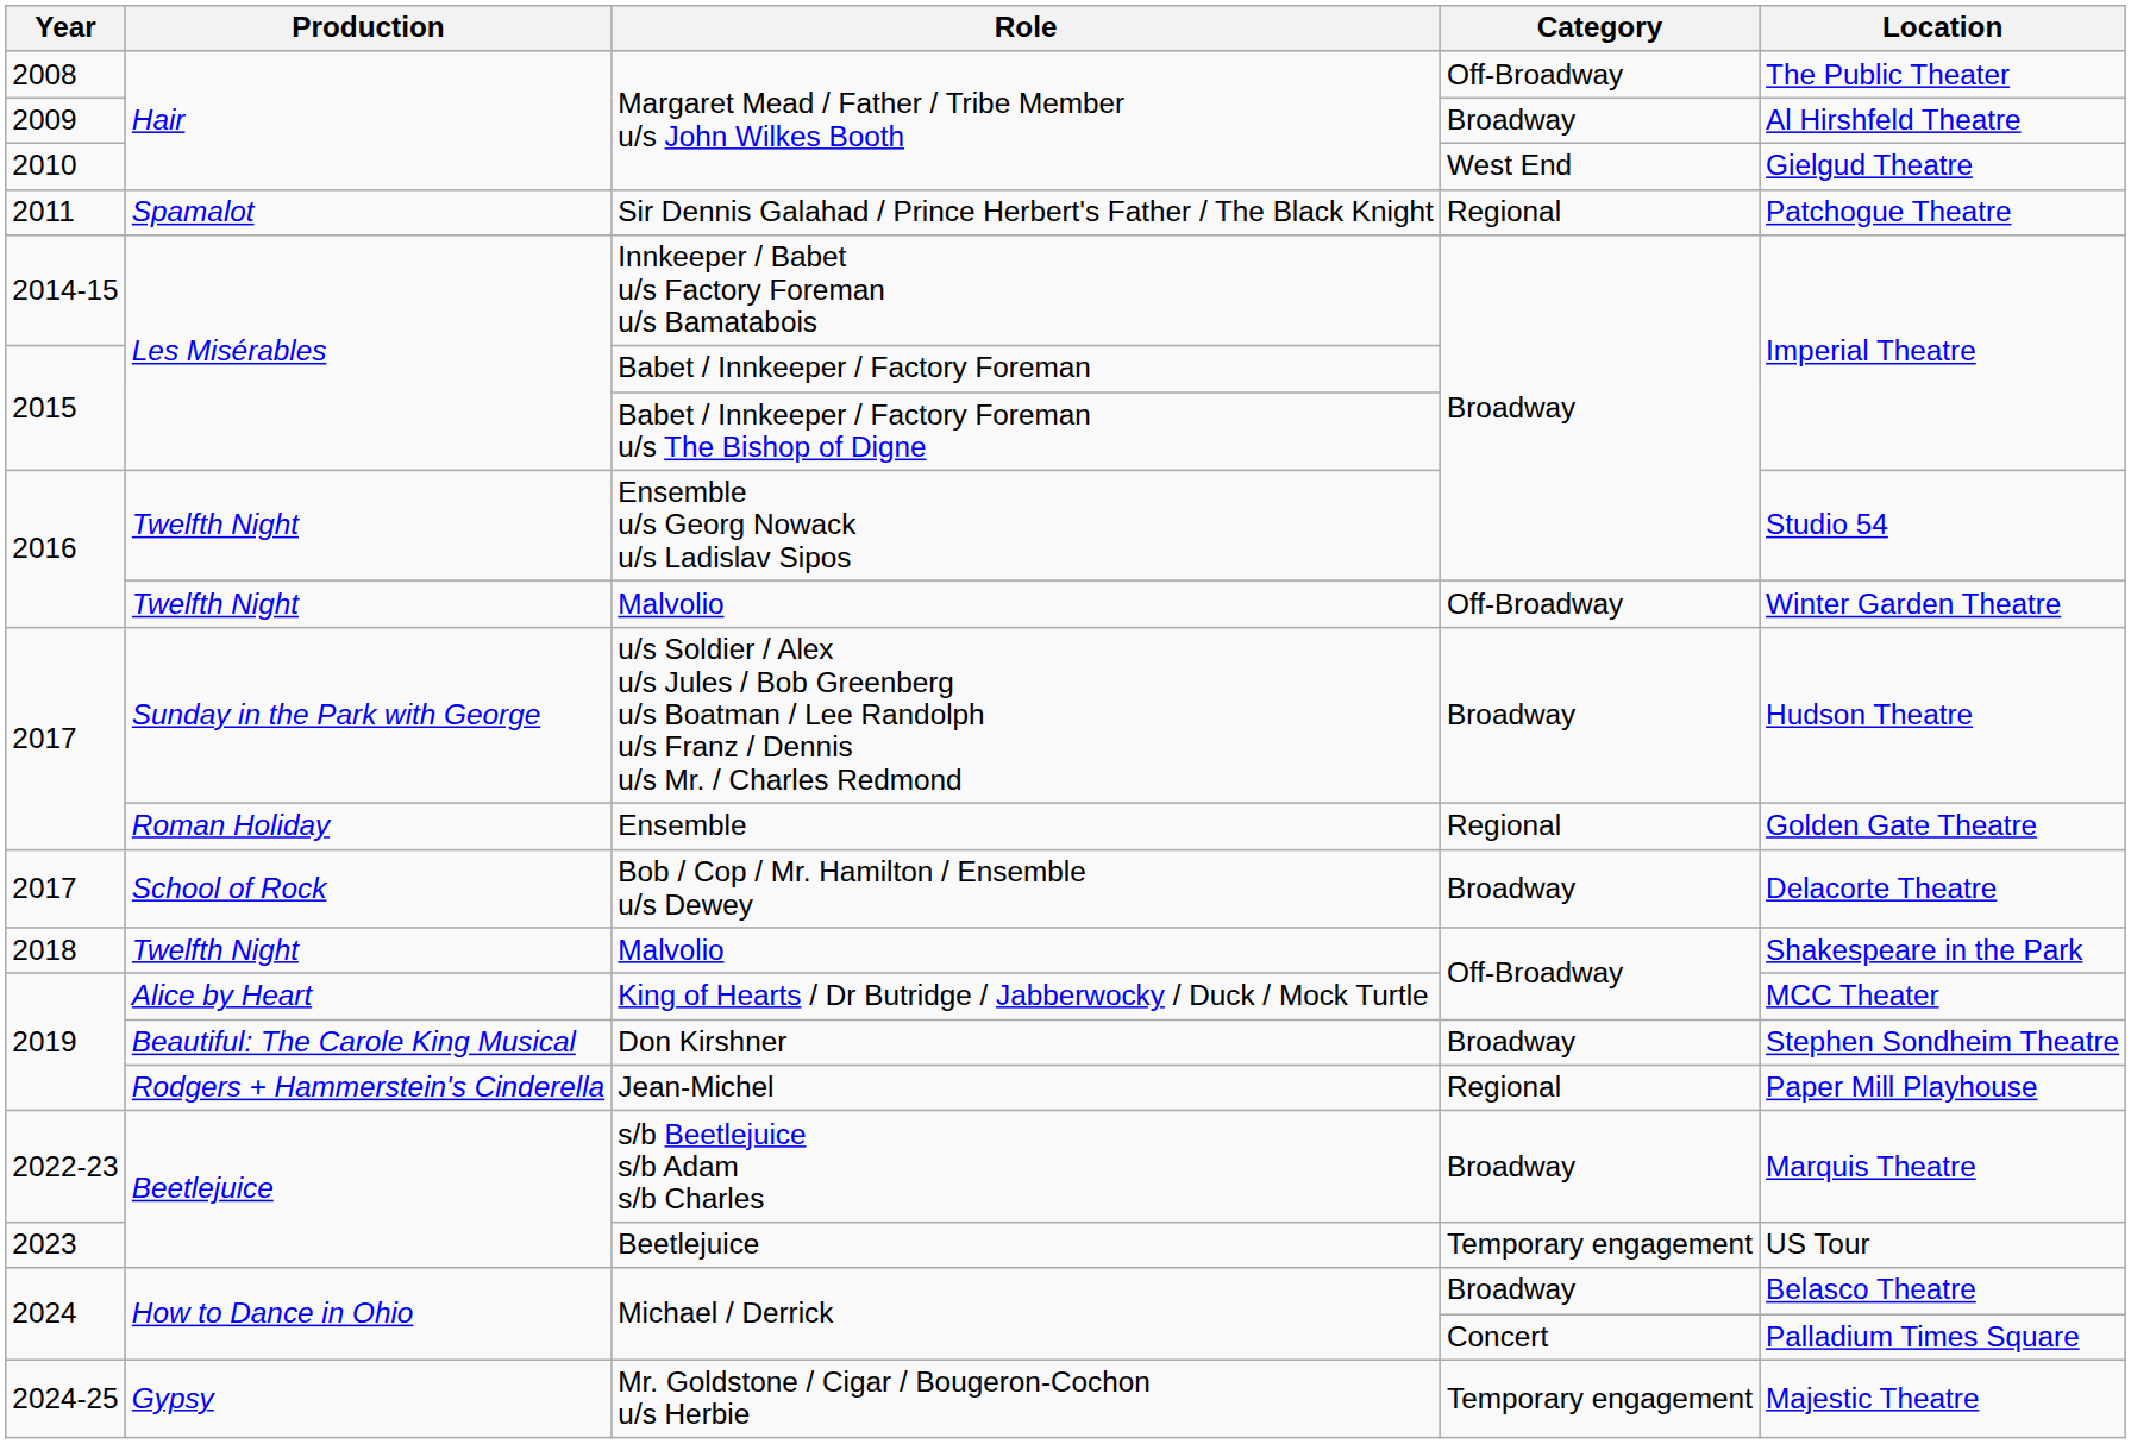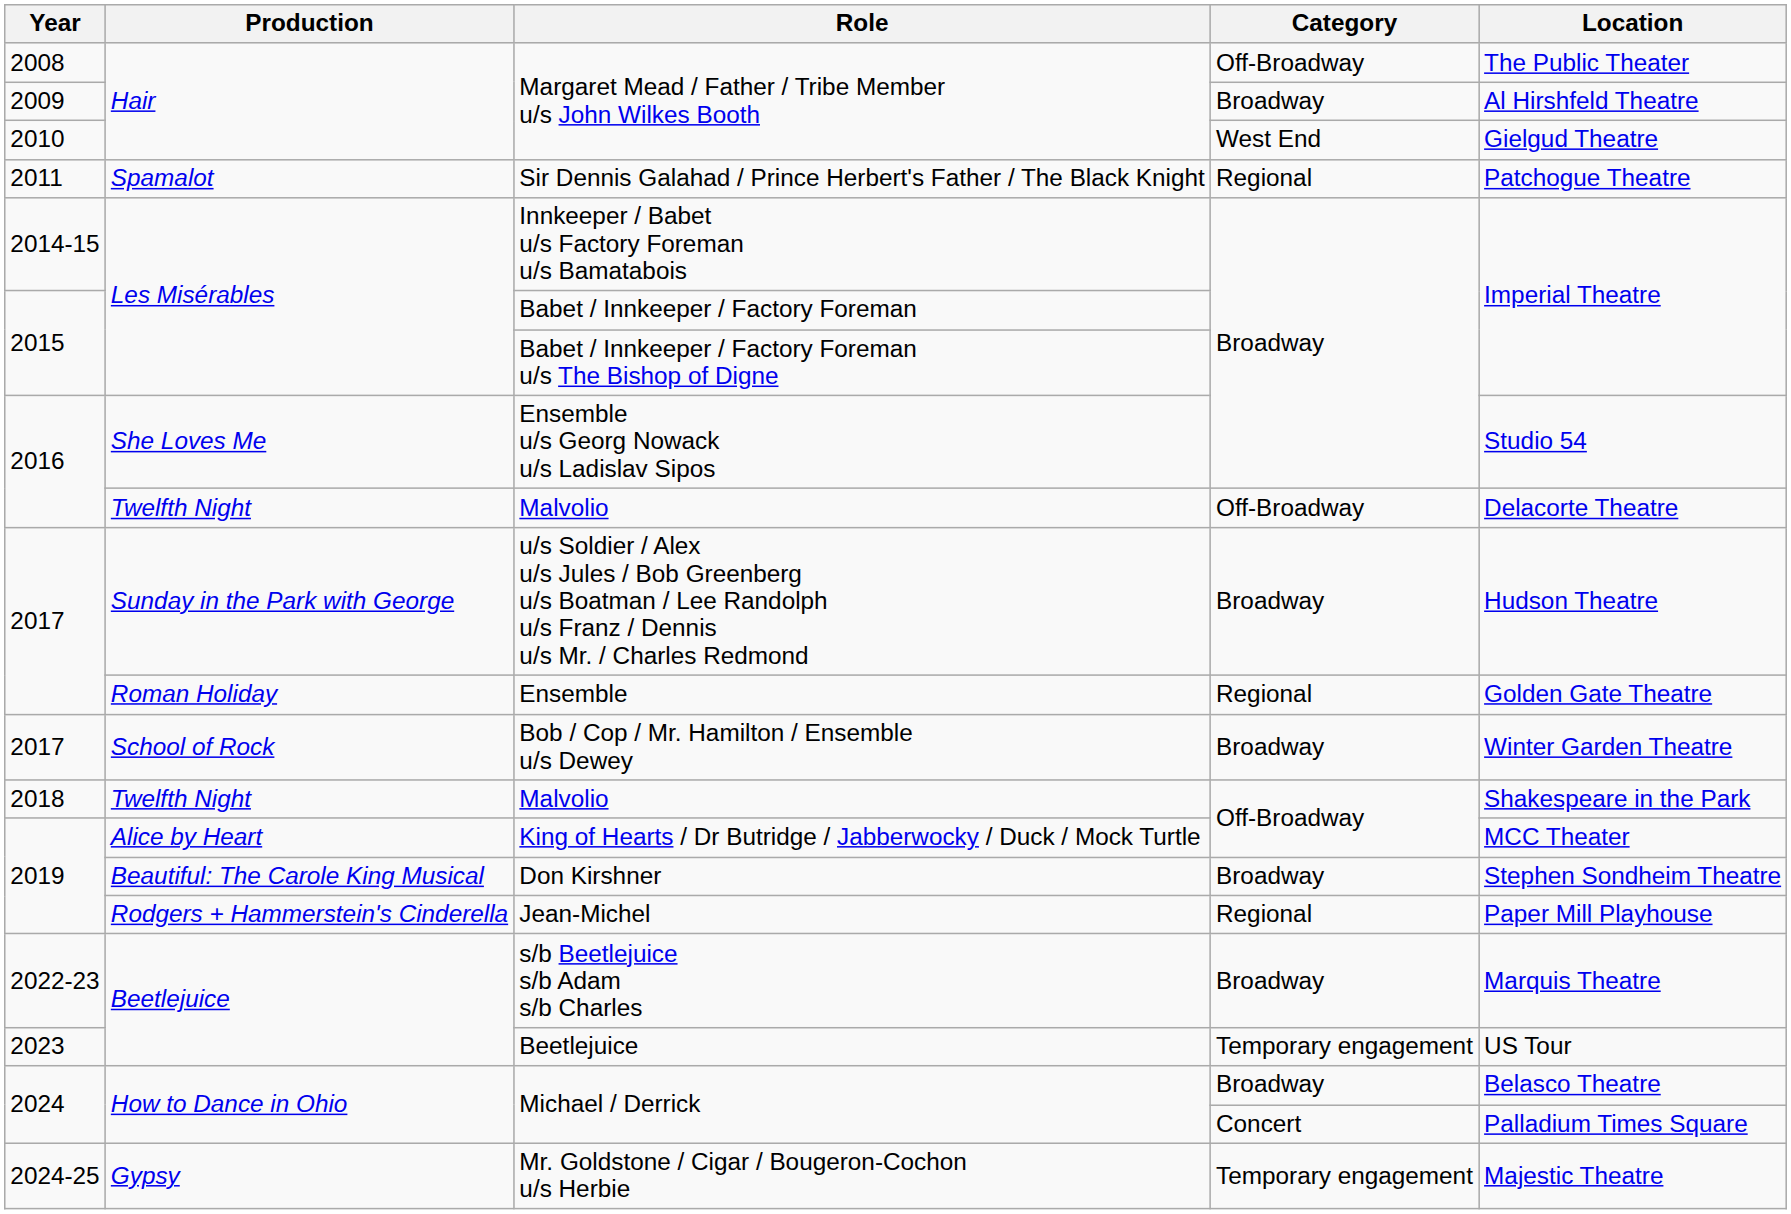Ensemble u/s Georg Nowack u/s Ladislav Sipos | Production: Twelfth Night -> She Loves Me
2016 / Malvolio | Location: Winter Garden Theatre -> Delacorte Theatre
Bob / Cop / Mr. Hamilton / Ensemble u/s Dewey | Location: Delacorte Theatre -> Winter Garden Theatre
